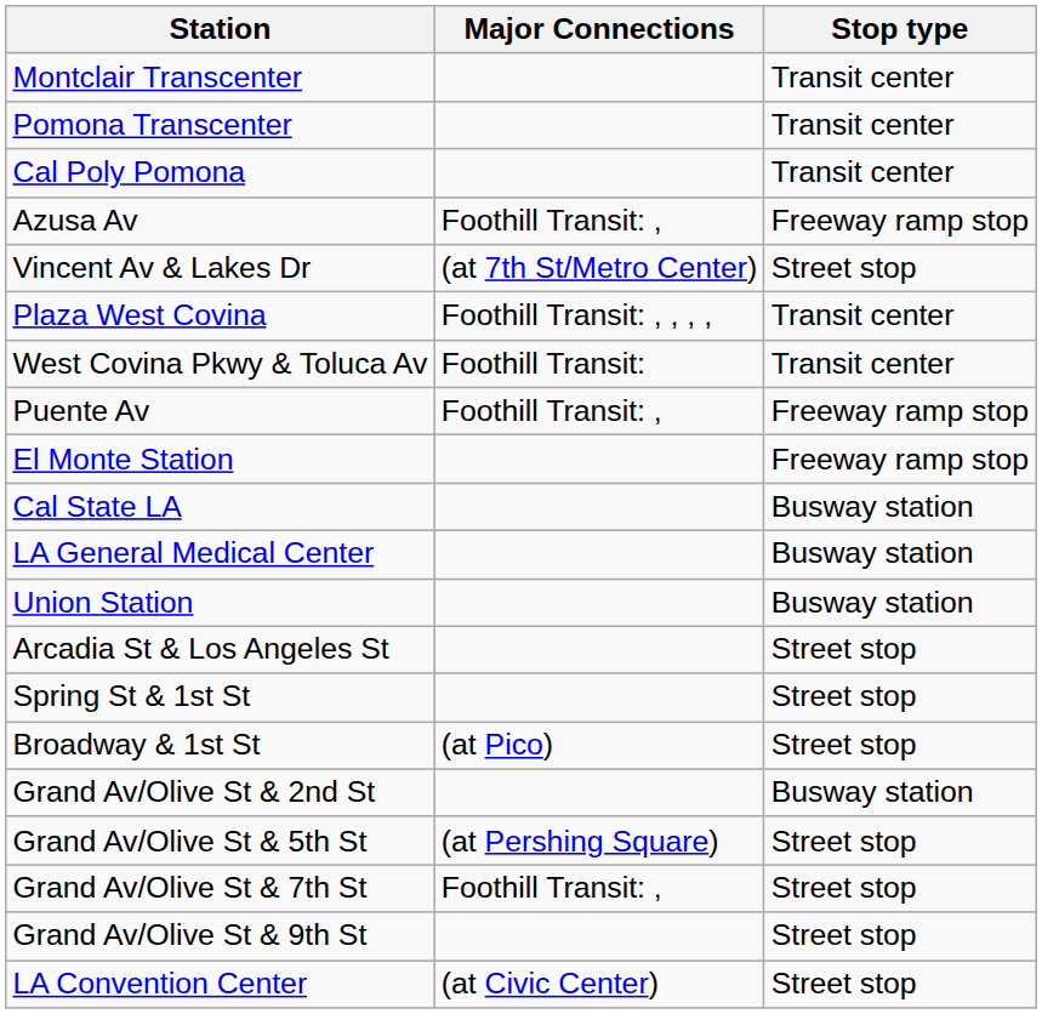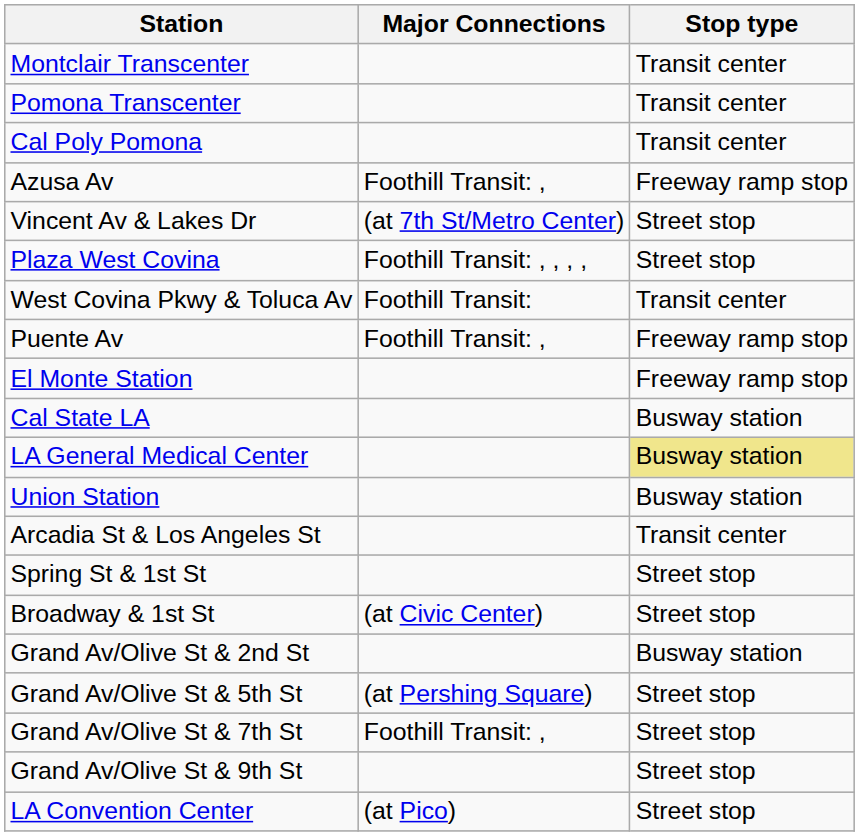Plaza West Covina | Stop type: Transit center -> Street stop
LA General Medical Center | Stop type: no background -> khaki background
Arcadia St & Los Angeles St | Stop type: Street stop -> Transit center
Broadway & 1st St | Major Connections: (at Pico) -> (at Civic Center)
LA Convention Center | Major Connections: (at Civic Center) -> (at Pico)
